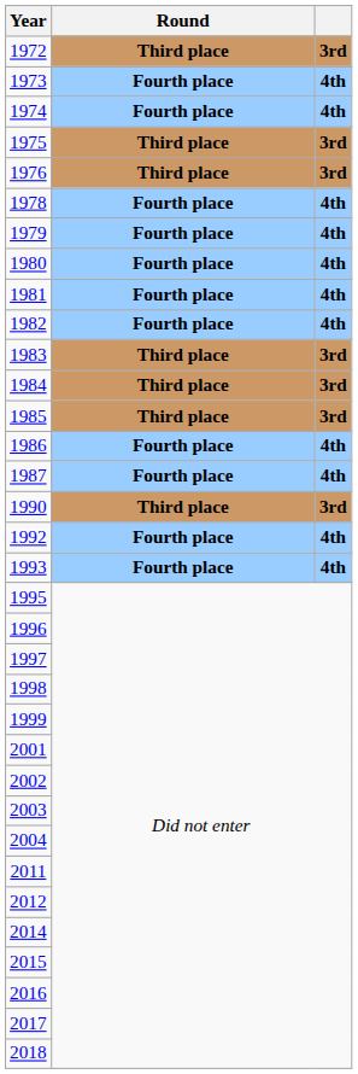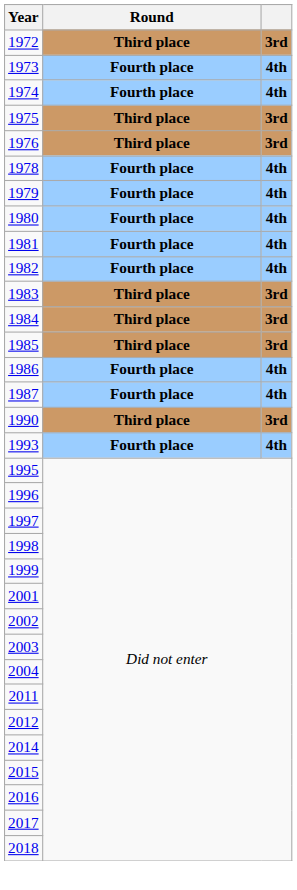- row: 1992 | Fourth place | 4th
